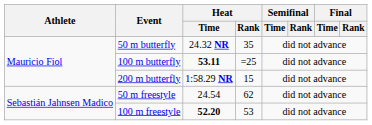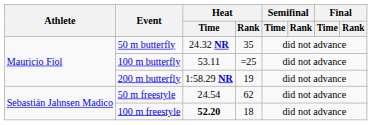100 m butterfly | Heat / Time: bold -> normal
200 m butterfly | Heat / Rank: 15 -> 19
100 m freestyle | Heat / Rank: 53 -> 18
